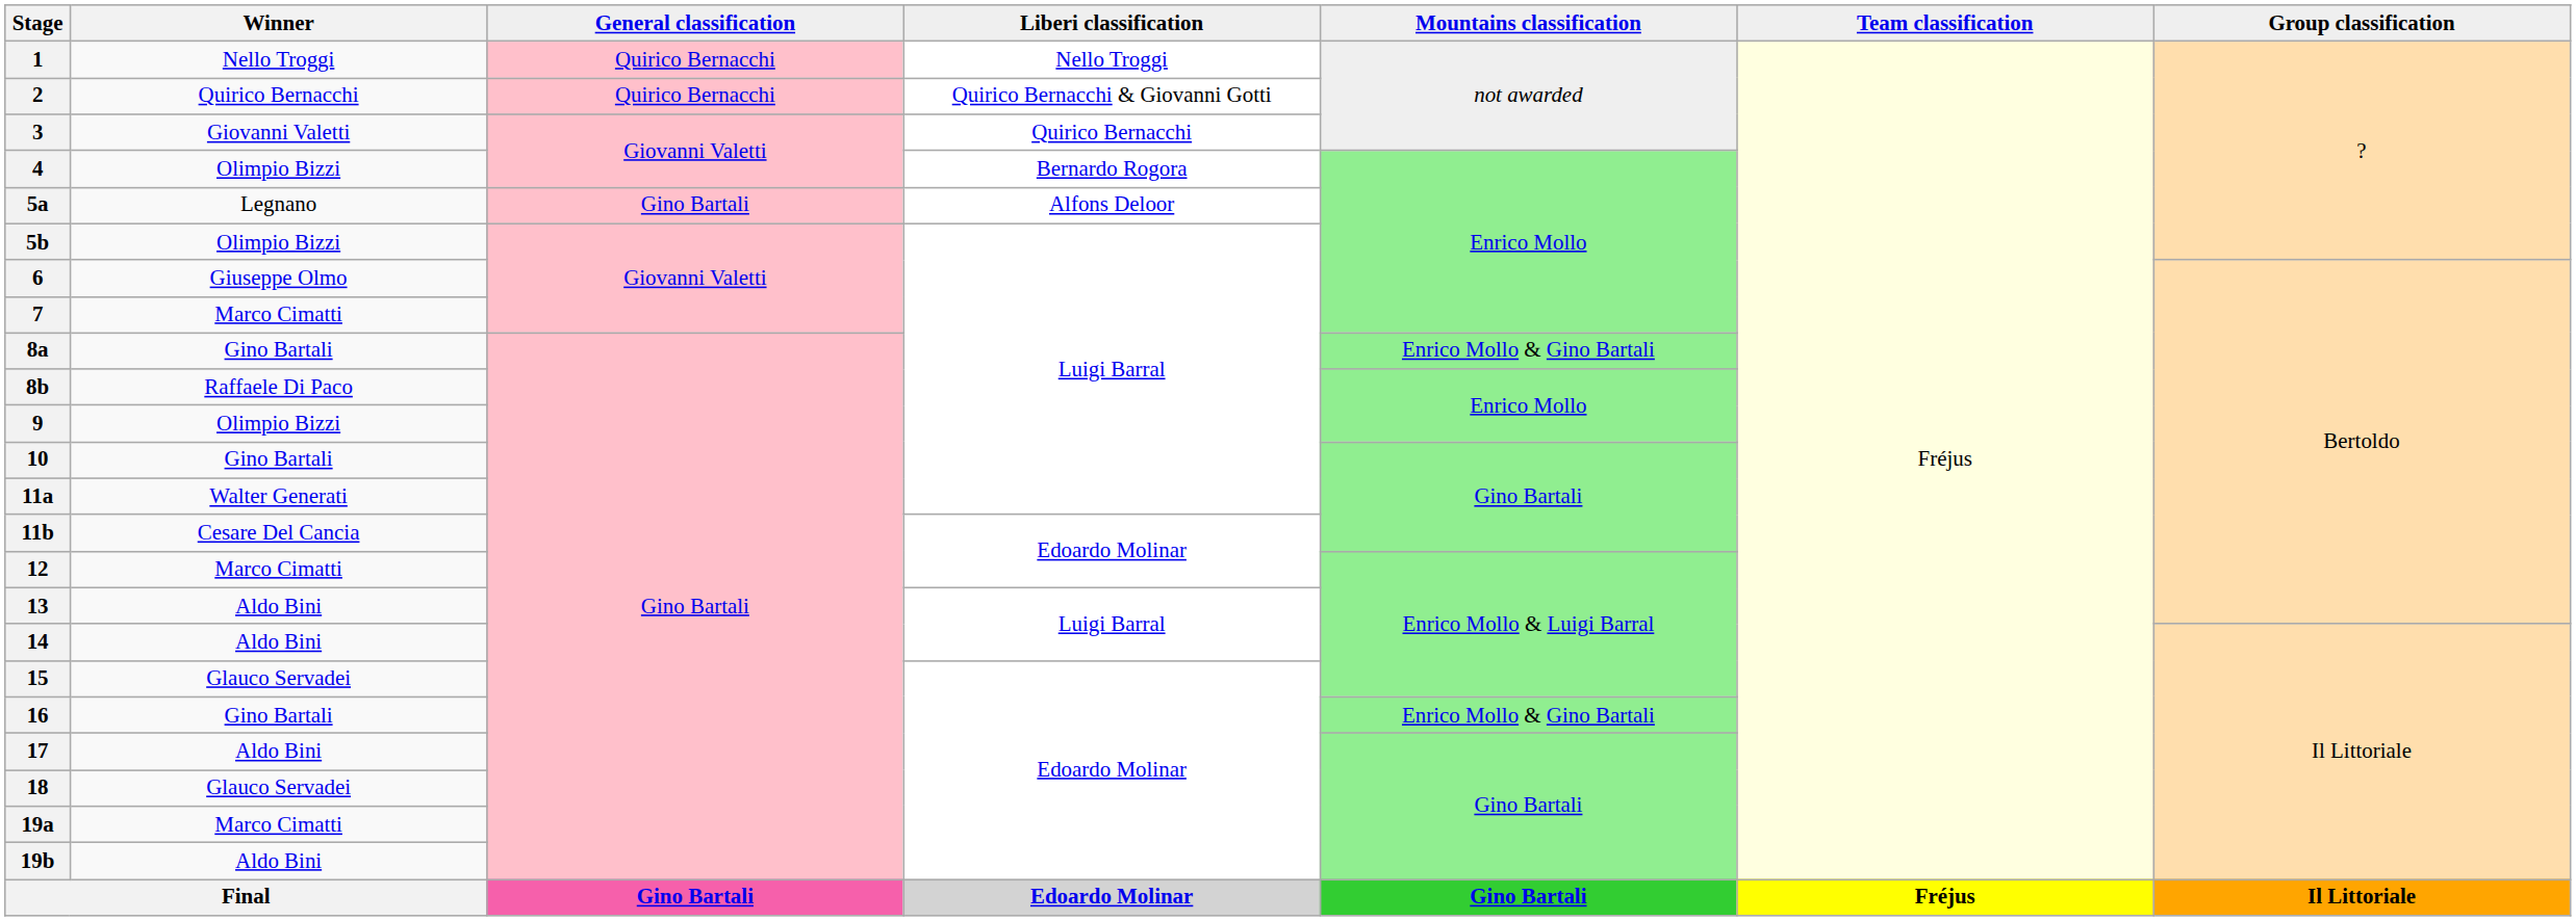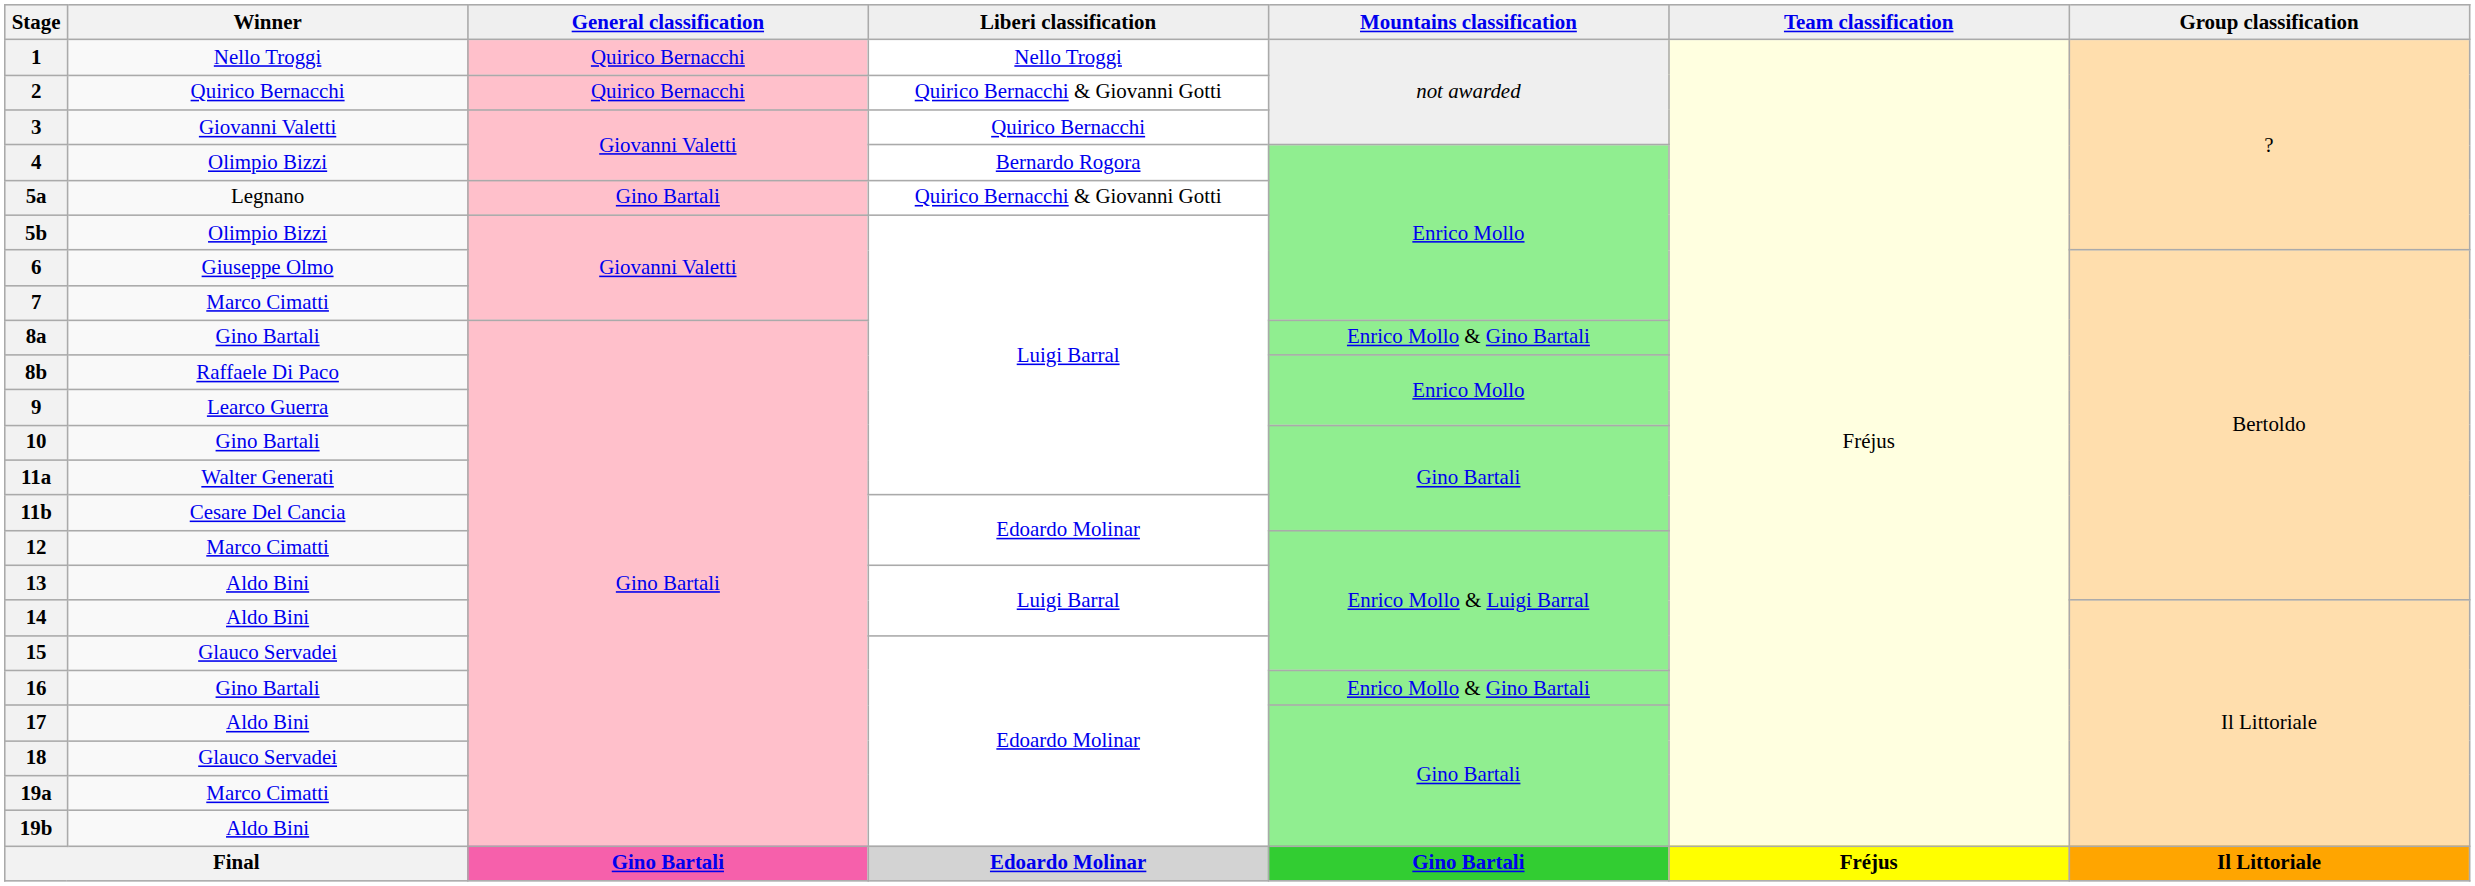5a | Liberi classification: Alfons Deloor -> Quirico Bernacchi & Giovanni Gotti
9 | Winner: Olimpio Bizzi -> Learco Guerra
